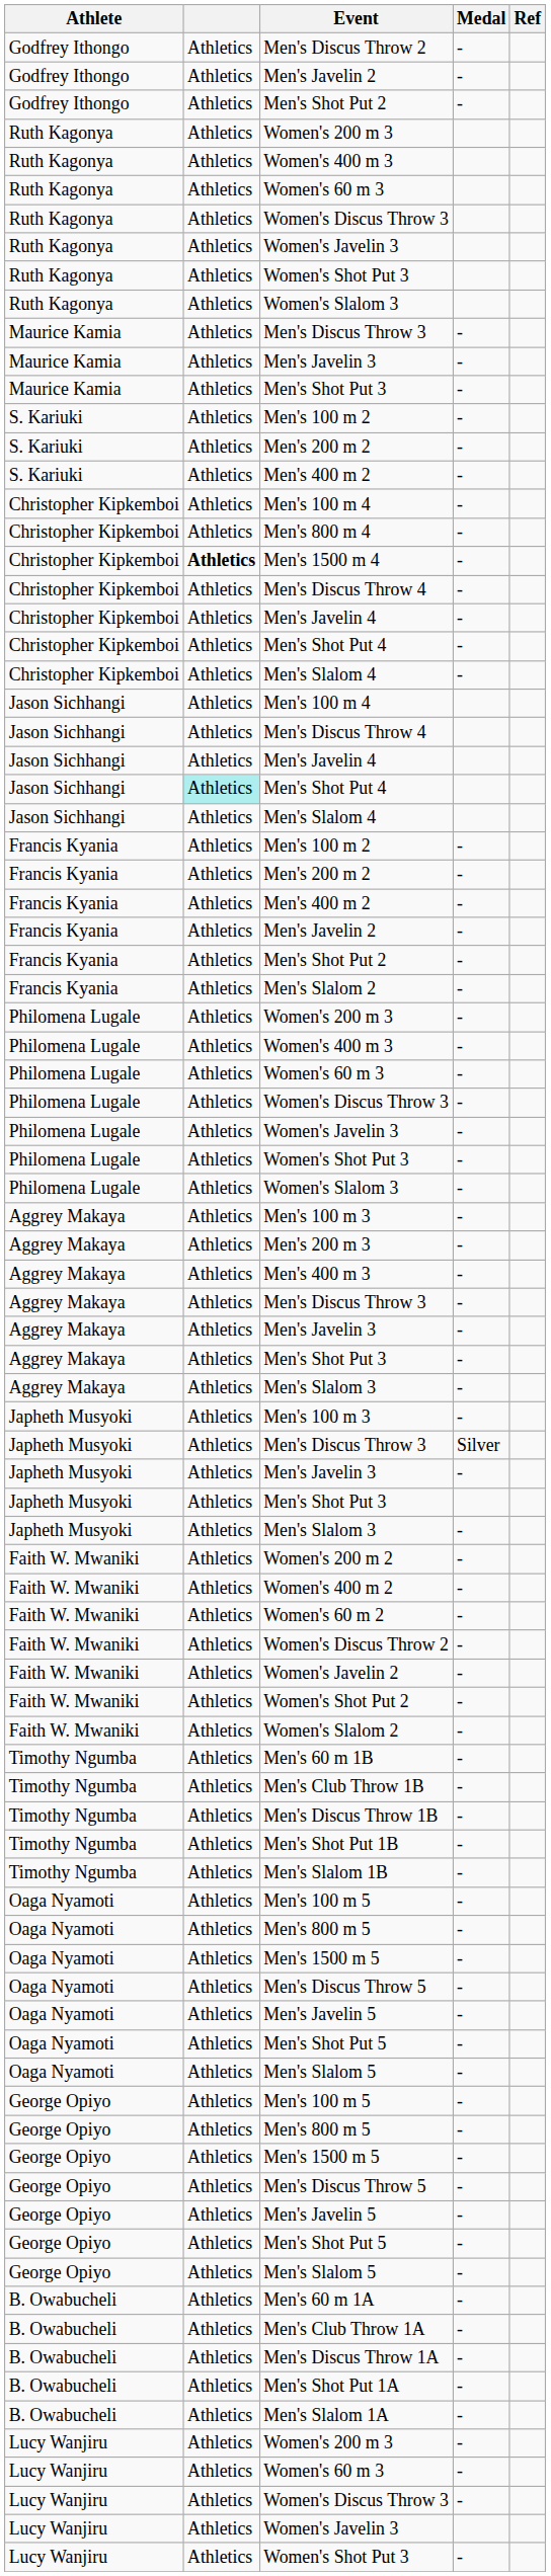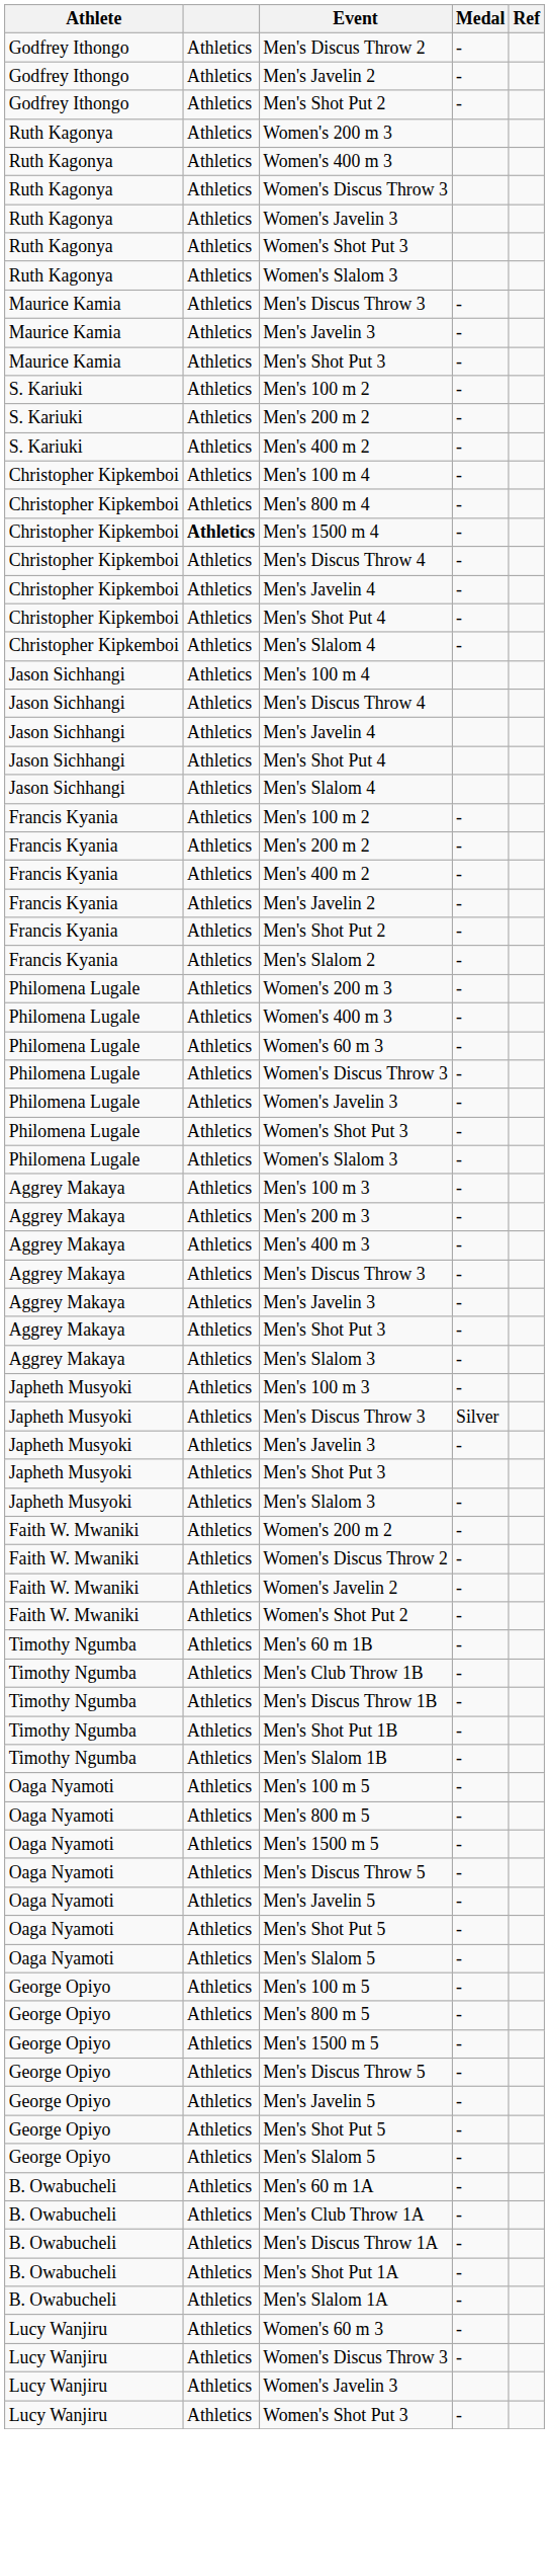- row: Ruth Kagonya | Athletics | Women's 60 m 3
Jason Sichhangi / Men's Shot Put 4 | column 2: paleturquoise background -> no background
- row: Faith W. Mwaniki | Athletics | Women's 400 m 2 | -
- row: Faith W. Mwaniki | Athletics | Women's 60 m 2 | -
- row: Faith W. Mwaniki | Athletics | Women's Slalom 2 | -
- row: Lucy Wanjiru | Athletics | Women's 200 m 3 | -
